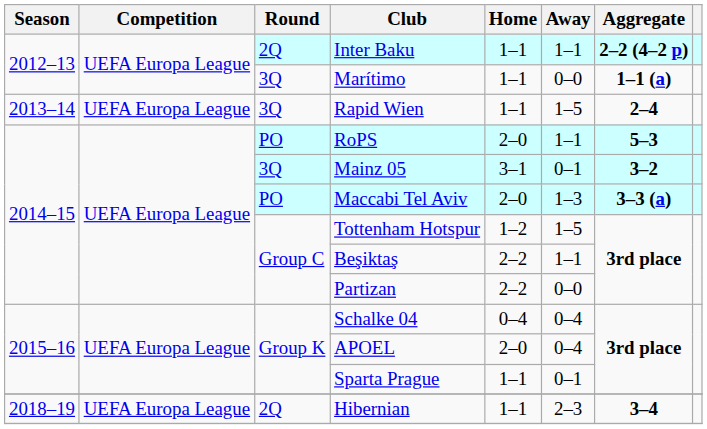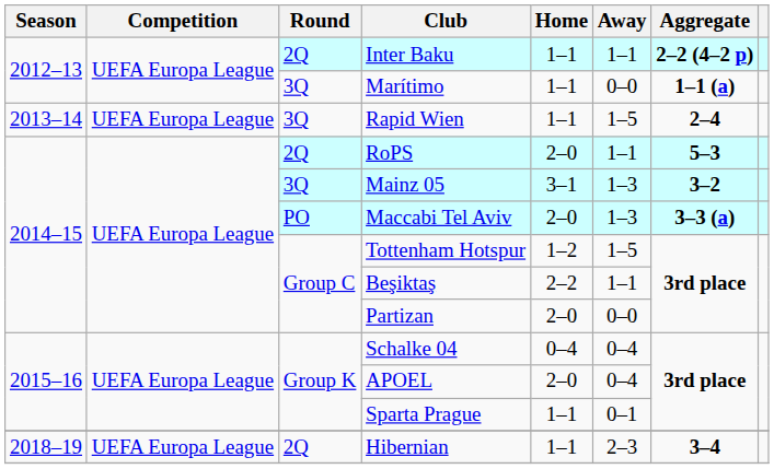RoPS | Round: PO -> 2Q
Mainz 05 | Away: 0–1 -> 1–3
Partizan | Home: 2–2 -> 2–0
